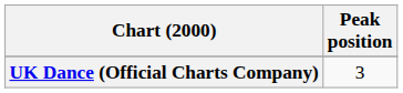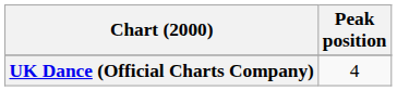UK Dance (Official Charts Company) | Peak position: 3 -> 4
